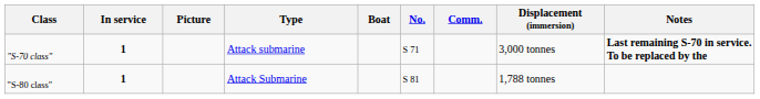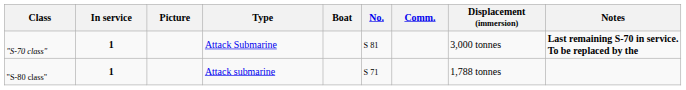"S-70 class" | Type: Attack submarine -> Attack Submarine
"S-70 class" | No.: S 71 -> S 81
"S-80 class" | Type: Attack Submarine -> Attack submarine
"S-80 class" | No.: S 81 -> S 71
